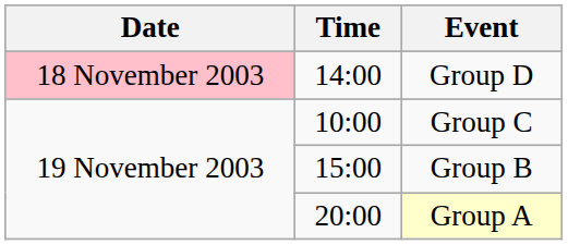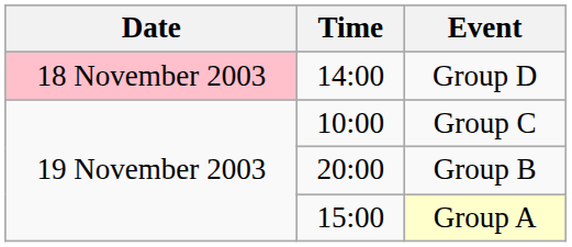Group B | Time: 15:00 -> 20:00
Group A | Time: 20:00 -> 15:00
